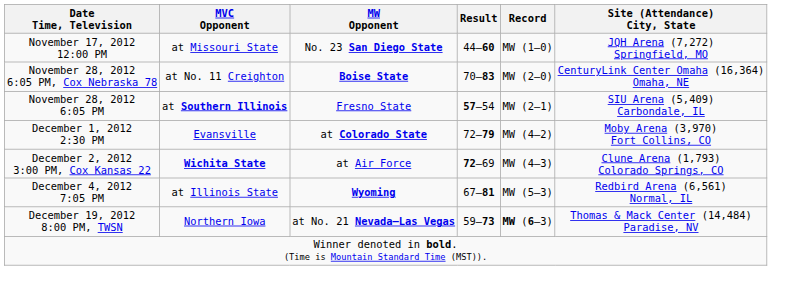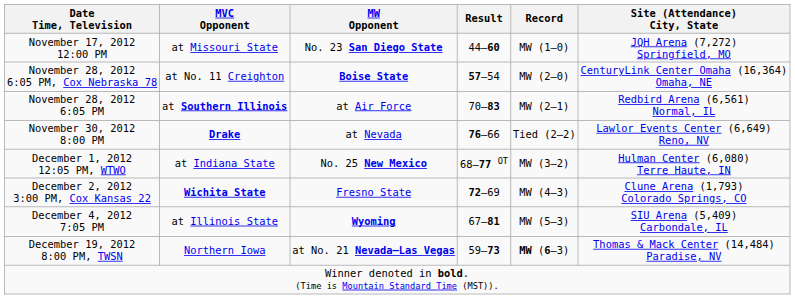November 28, 2012 6:05 PM, Cox Nebraska 78 | Result: 70–83 -> 57–54
November 28, 2012 6:05 PM | MW Opponent: Fresno State -> at Air Force
November 28, 2012 6:05 PM | Result: 57–54 -> 70–83
November 28, 2012 6:05 PM | Site (Attendance) City, State: SIU Arena (5,409) Carbondale, IL -> Redbird Arena (6,561) Normal, IL
+ row: November 30, 2012 8:00 PM | Drake | at Nevada | 76–66 | Tied (2–2) | Lawlor Events Center (6,649) Reno, NV
+ row: December 1, 2012 12:05 PM, WTWO | at Indiana State | No. 25 New Mexico | 68–77 OT | MW (3–2) | Hulman Center (6,080) Terre Haute, IN
- row: December 1, 2012 2:30 PM | Evansville | at Colorado State | 72–79 | MW (4–2) | Moby Arena (3,970) Fort Collins, CO
December 2, 2012 3:00 PM, Cox Kansas 22 | MW Opponent: at Air Force -> Fresno State
December 4, 2012 7:05 PM | Site (Attendance) City, State: Redbird Arena (6,561) Normal, IL -> SIU Arena (5,409) Carbondale, IL
